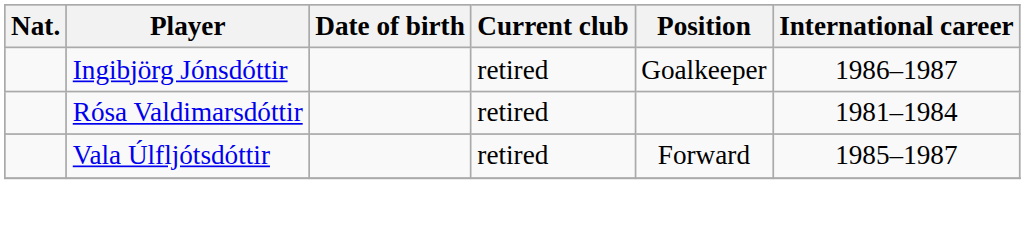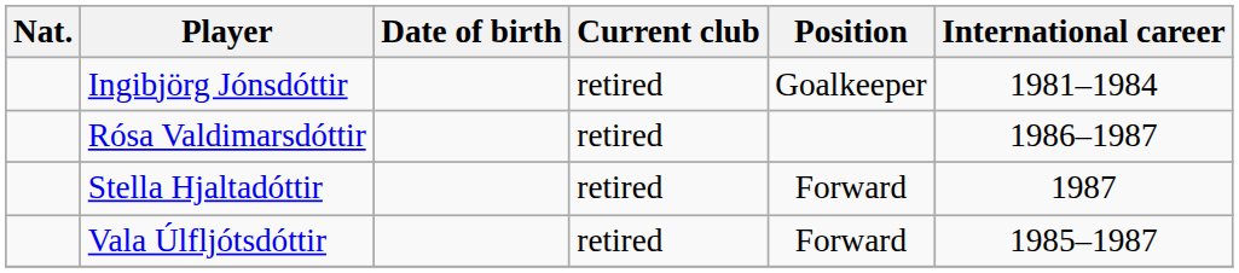Ingibjörg Jónsdóttir | International career: 1986–1987 -> 1981–1984
Rósa Valdimarsdóttir | International career: 1981–1984 -> 1986–1987
+ row: Stella Hjaltadóttir | retired | Forward | 1987
